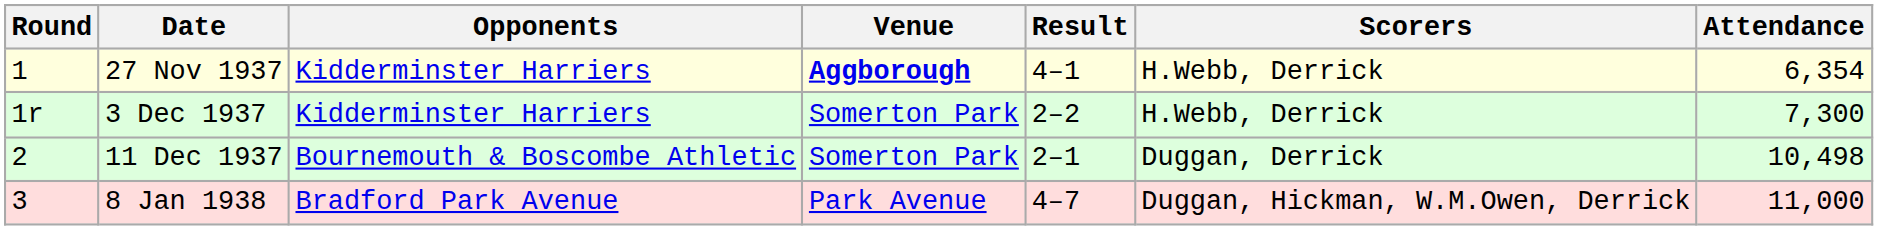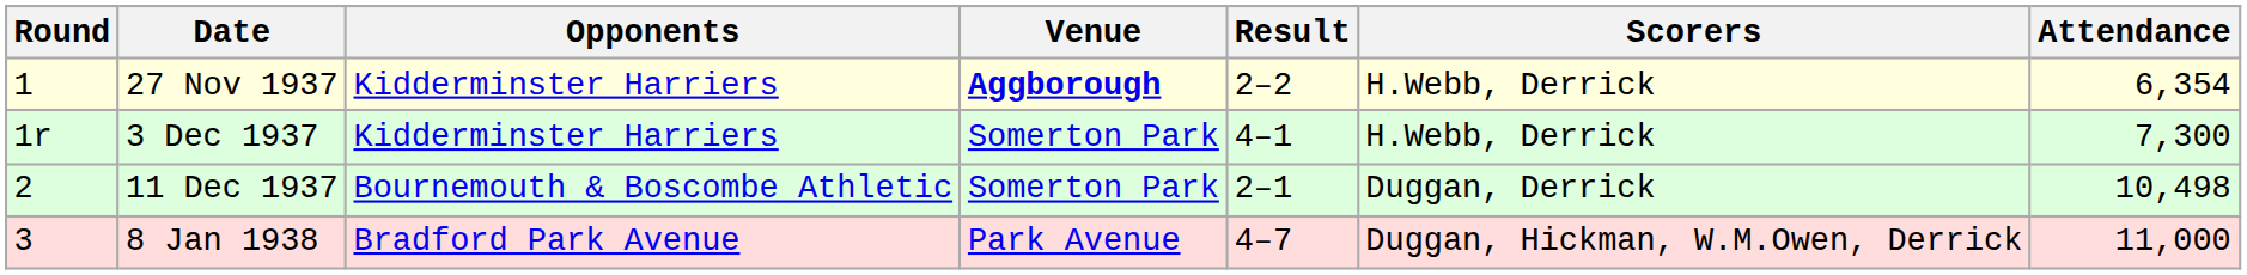27 Nov 1937 | Result: 4–1 -> 2–2
3 Dec 1937 | Result: 2–2 -> 4–1
